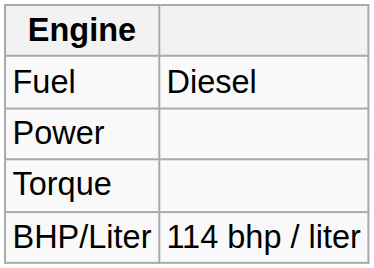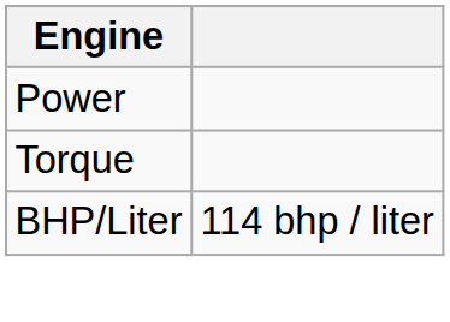- row: Fuel | Diesel
